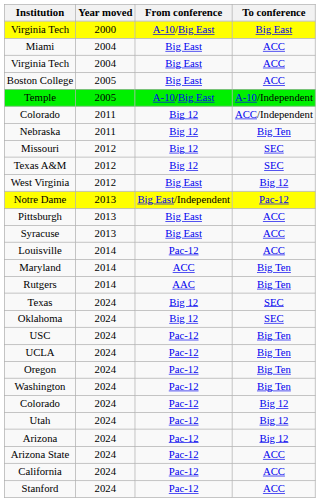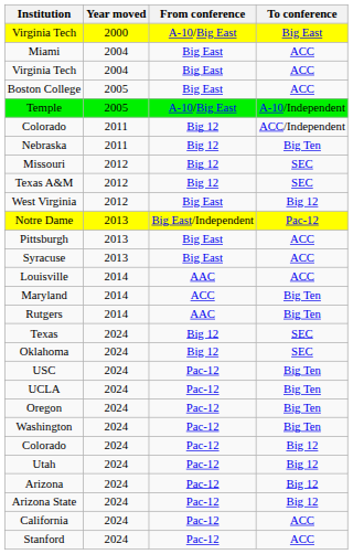Louisville | From conference: Pac-12 -> AAC
Arizona State | To conference: ACC -> Big 12
